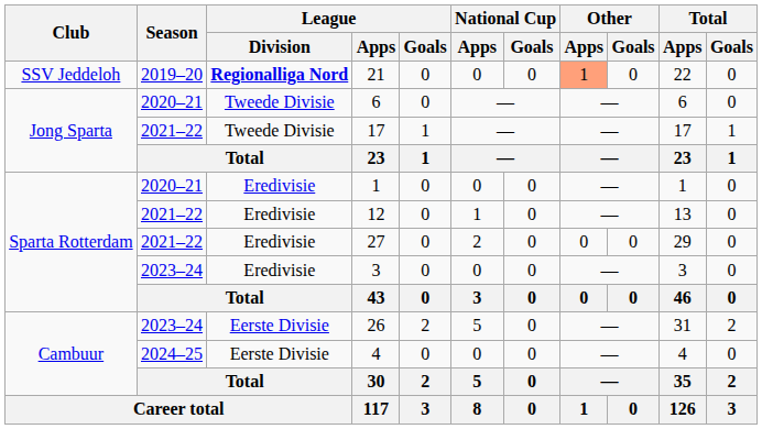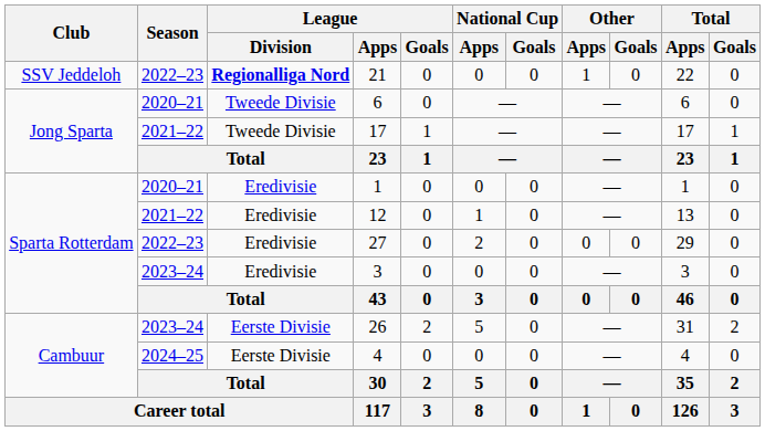21 | Season: 2019–20 -> 2022–23
21 | Other / Apps: lightsalmon background -> no background
27 | Season: 2021–22 -> 2022–23
